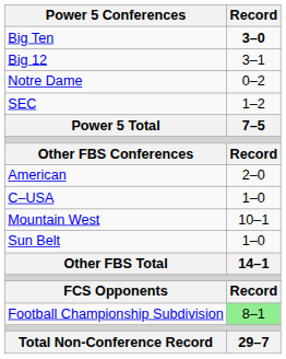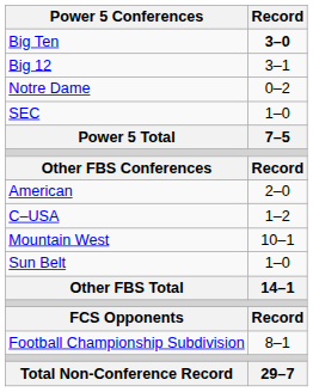SEC | Record: 1–2 -> 1–0
C–USA | Record: 1–0 -> 1–2
Football Championship Subdivision | Record: lightgreen background -> no background
